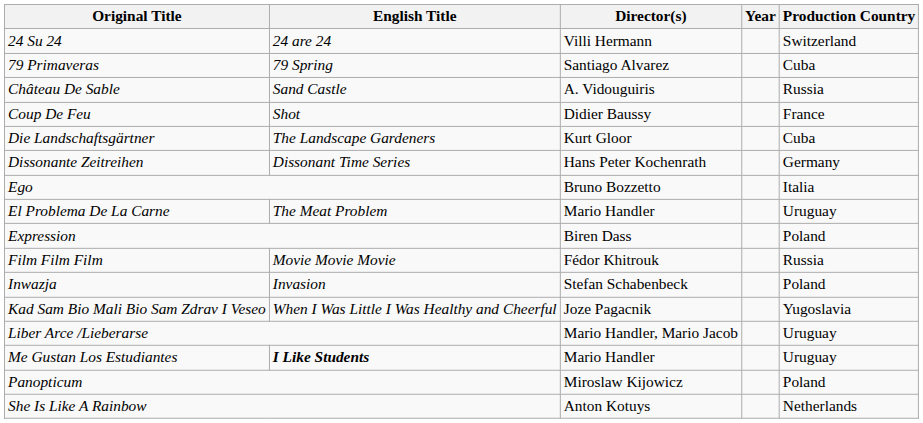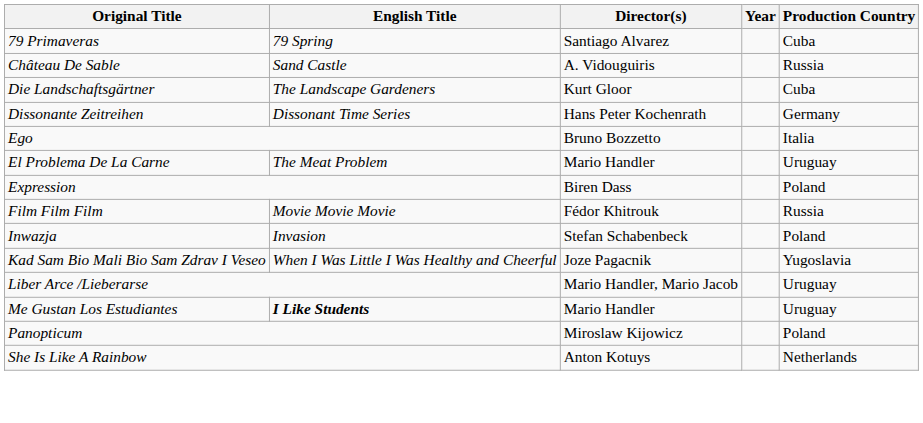- row: 24 Su 24 | 24 are 24 | Villi Hermann | Switzerland
- row: Coup De Feu | Shot | Didier Baussy | France
